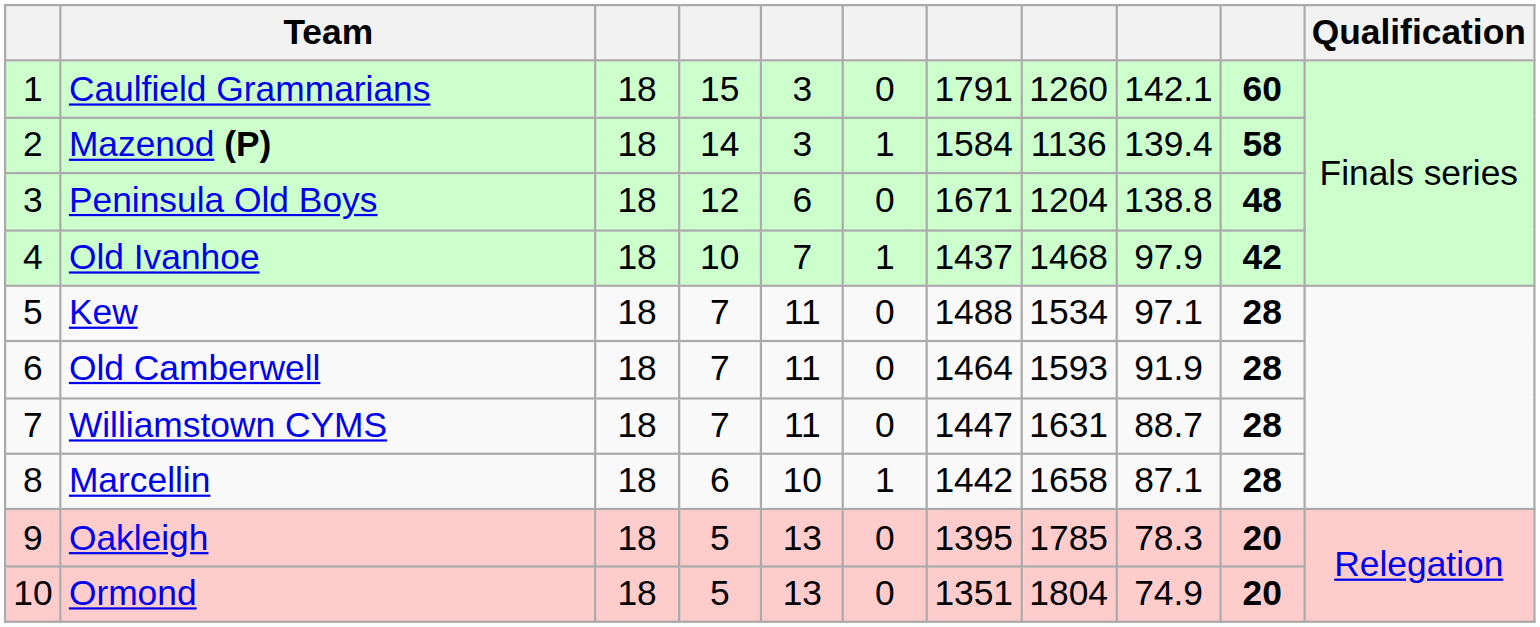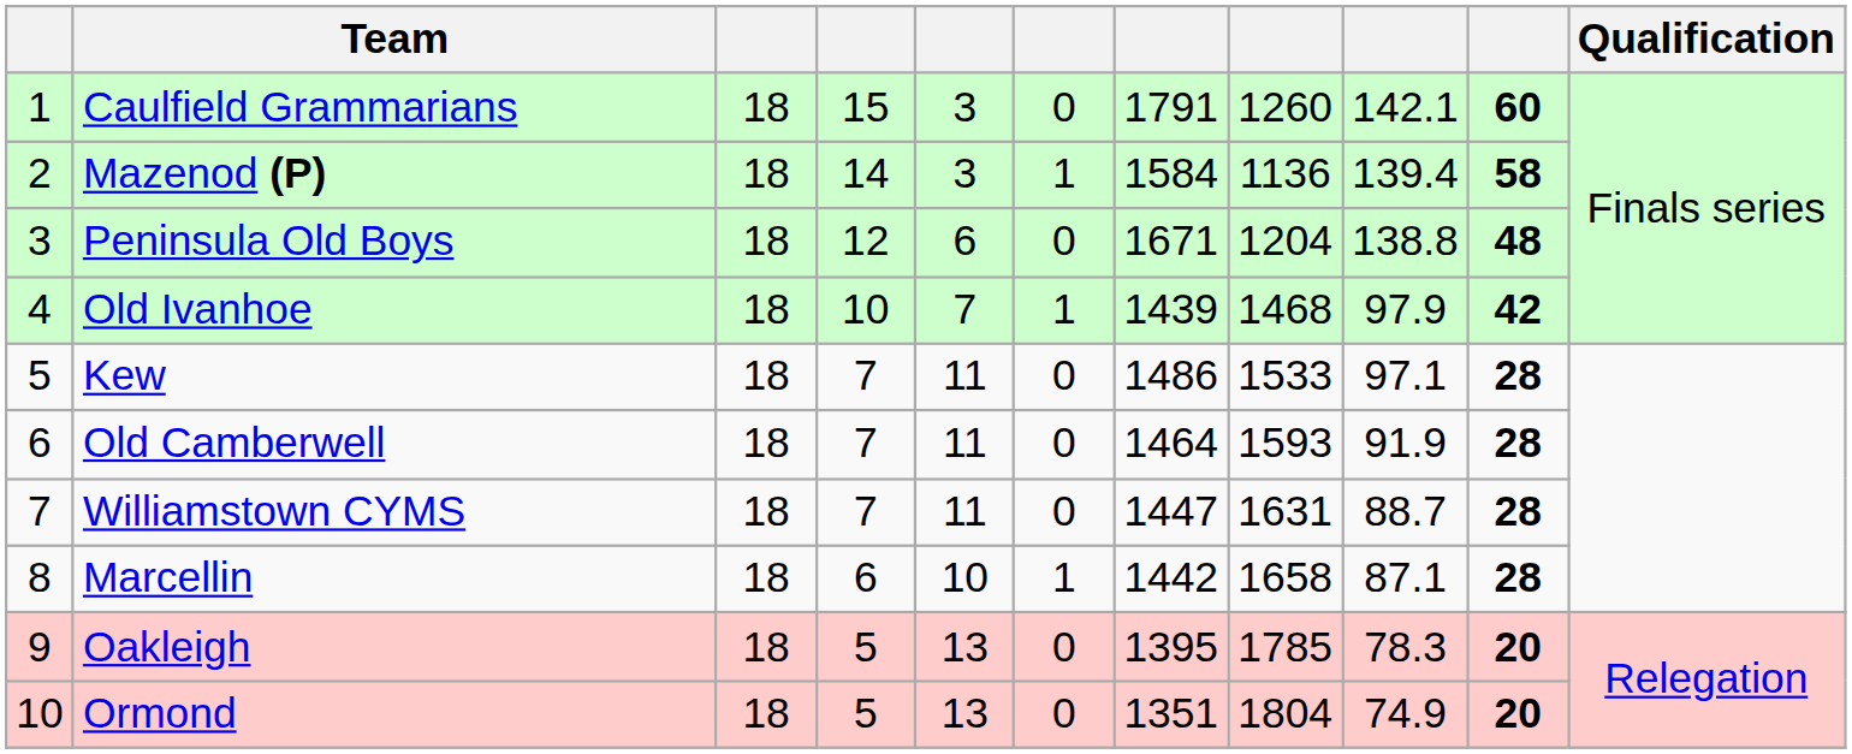Old Ivanhoe | column 7: 1437 -> 1439
Kew | column 7: 1488 -> 1486
Kew | column 8: 1534 -> 1533
